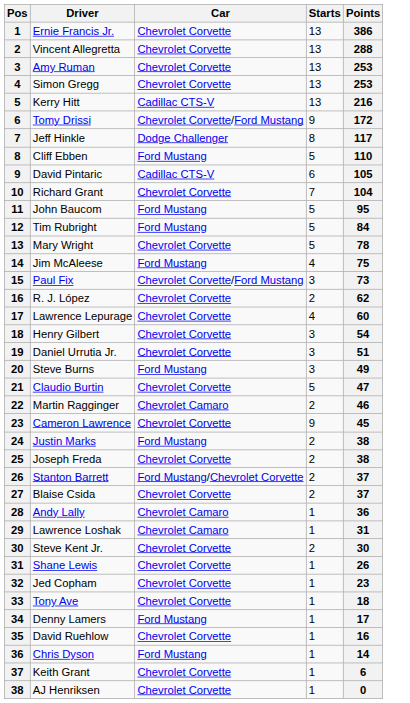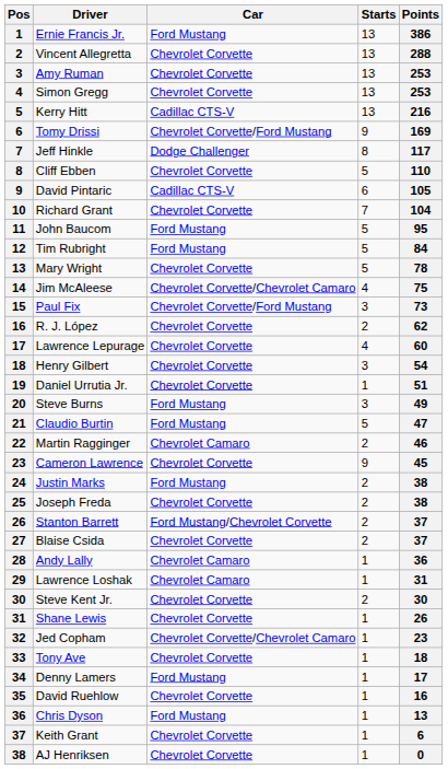Ernie Francis Jr. | Car: Chevrolet Corvette -> Ford Mustang
Tomy Drissi | Points: 172 -> 169
Cliff Ebben | Car: Ford Mustang -> Chevrolet Corvette
Jim McAleese | Car: Ford Mustang -> Chevrolet Corvette/Chevrolet Camaro
Daniel Urrutia Jr. | Starts: 3 -> 1
Claudio Burtin | Car: Chevrolet Corvette -> Ford Mustang
Jed Copham | Car: Chevrolet Corvette -> Chevrolet Corvette/Chevrolet Camaro
Chris Dyson | Points: 14 -> 13
